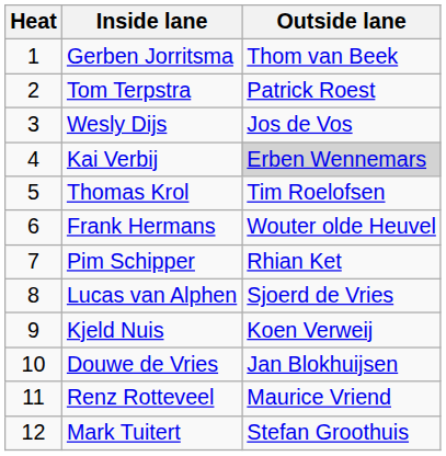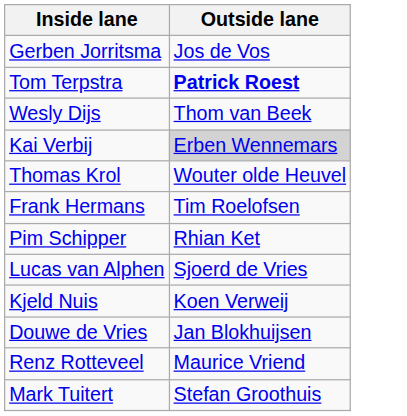- column: Heat | 1 | 2 | 3 | 4 | 5 | 6 | 7 | 8 | 9 | 10 | 11 | 12
Gerben Jorritsma | Outside lane: Thom van Beek -> Jos de Vos
Tom Terpstra | Outside lane: normal -> bold
Wesly Dijs | Outside lane: Jos de Vos -> Thom van Beek
Thomas Krol | Outside lane: Tim Roelofsen -> Wouter olde Heuvel
Frank Hermans | Outside lane: Wouter olde Heuvel -> Tim Roelofsen
